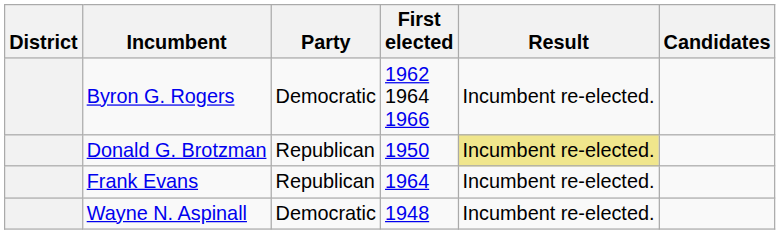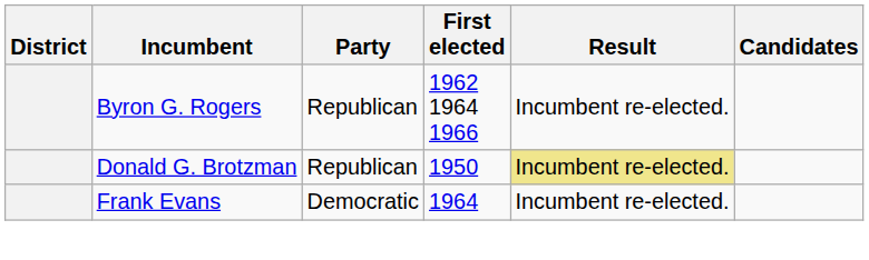Byron G. Rogers | Party: Democratic -> Republican
Frank Evans | Party: Republican -> Democratic
- row: Wayne N. Aspinall | Democratic | 1948 | Incumbent re-elected.
